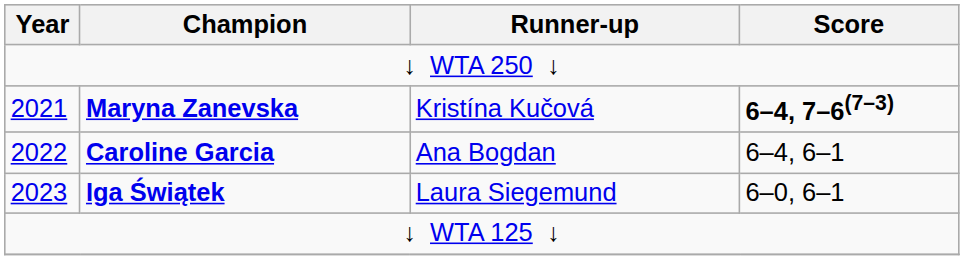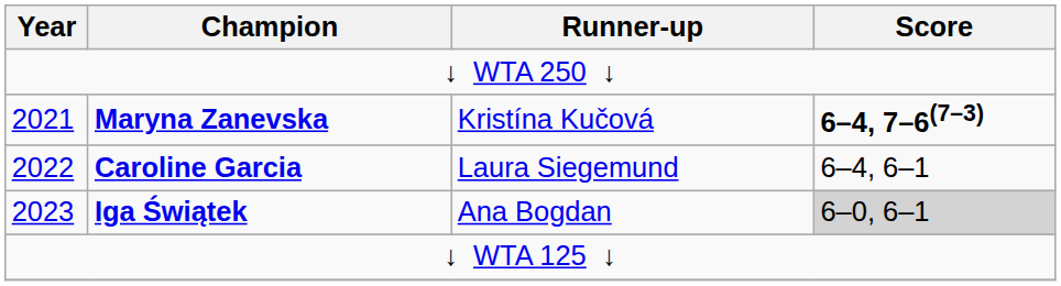Caroline Garcia | Runner-up: Ana Bogdan -> Laura Siegemund
Iga Świątek | Runner-up: Laura Siegemund -> Ana Bogdan
Iga Świątek | Score: no background -> lightgrey background
